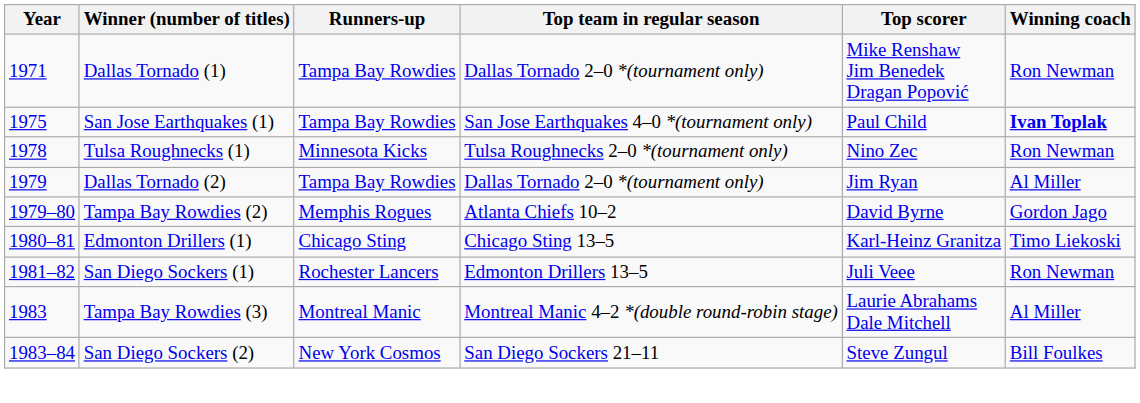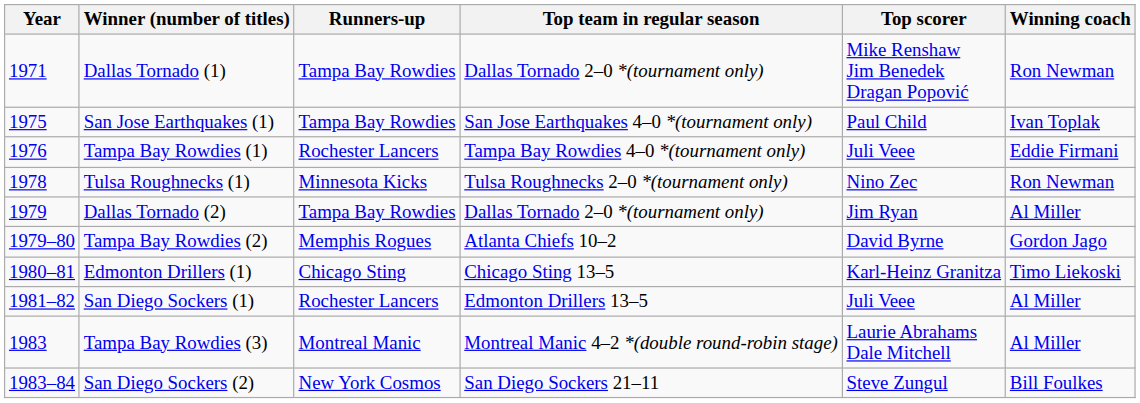San Jose Earthquakes (1) | Winning coach: bold -> normal
+ row: 1976 | Tampa Bay Rowdies (1) | Rochester Lancers | Tampa Bay Rowdies 4–0 *(tournament only) | Juli Veee | Eddie Firmani
San Diego Sockers (1) | Winning coach: Ron Newman -> Al Miller
